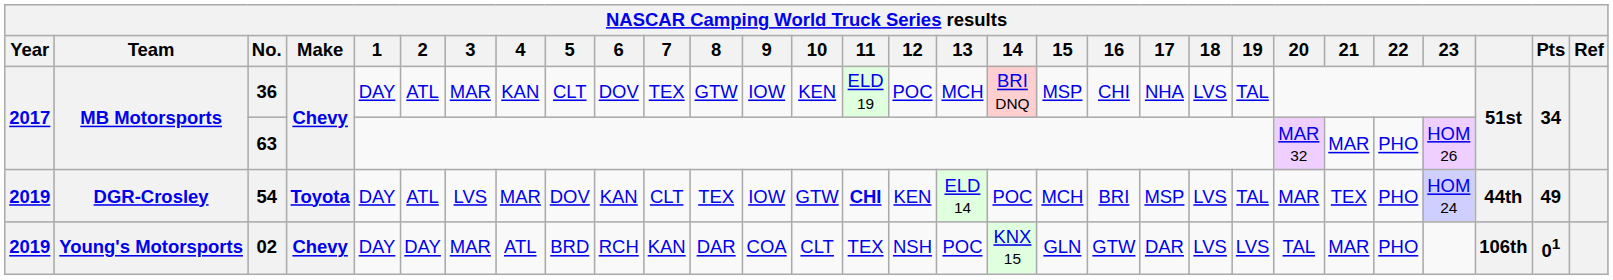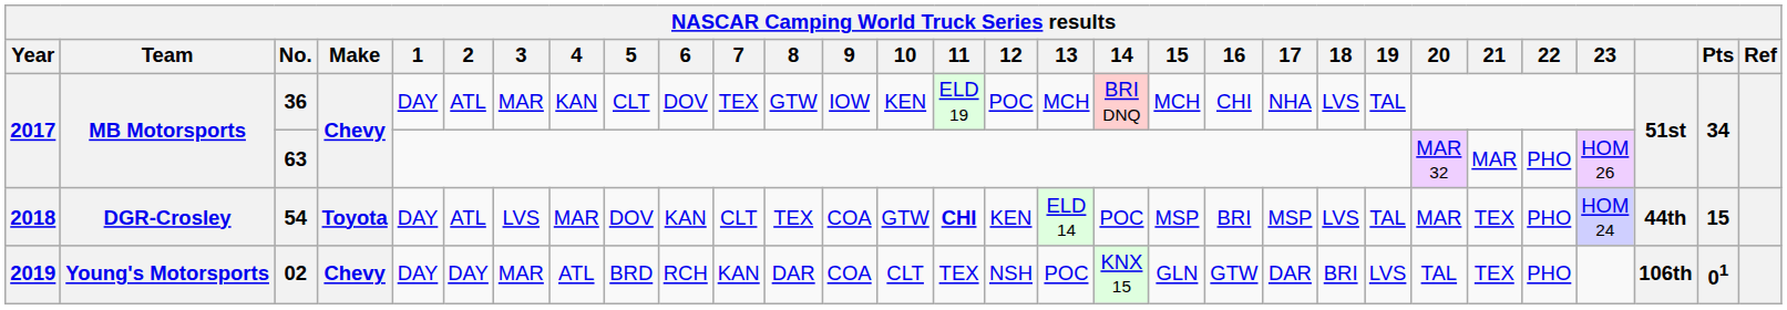36 | 15: MSP -> MCH
54 | Year: 2019 -> 2018
54 | 9: IOW -> COA
54 | 15: MCH -> MSP
54 | Pts: 49 -> 15
02 | 18: LVS -> BRI
02 | 21: MAR -> TEX
